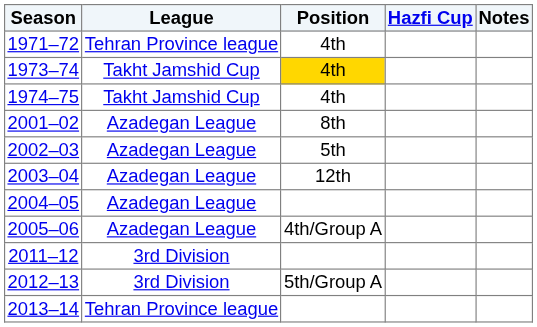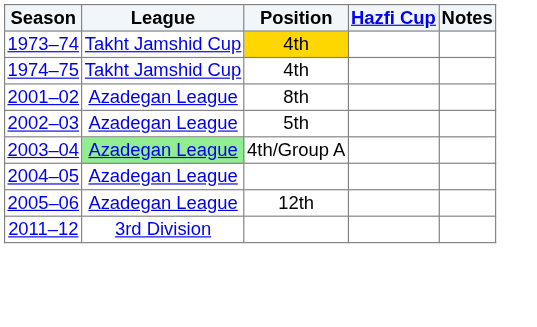- row: 1971–72 | Tehran Province league | 4th
2003–04 | League: no background -> lightgreen background
2003–04 | Position: 12th -> 4th/Group A
2005–06 | Position: 4th/Group A -> 12th
- row: 2012–13 | 3rd Division | 5th/Group A
- row: 2013–14 | Tehran Province league
